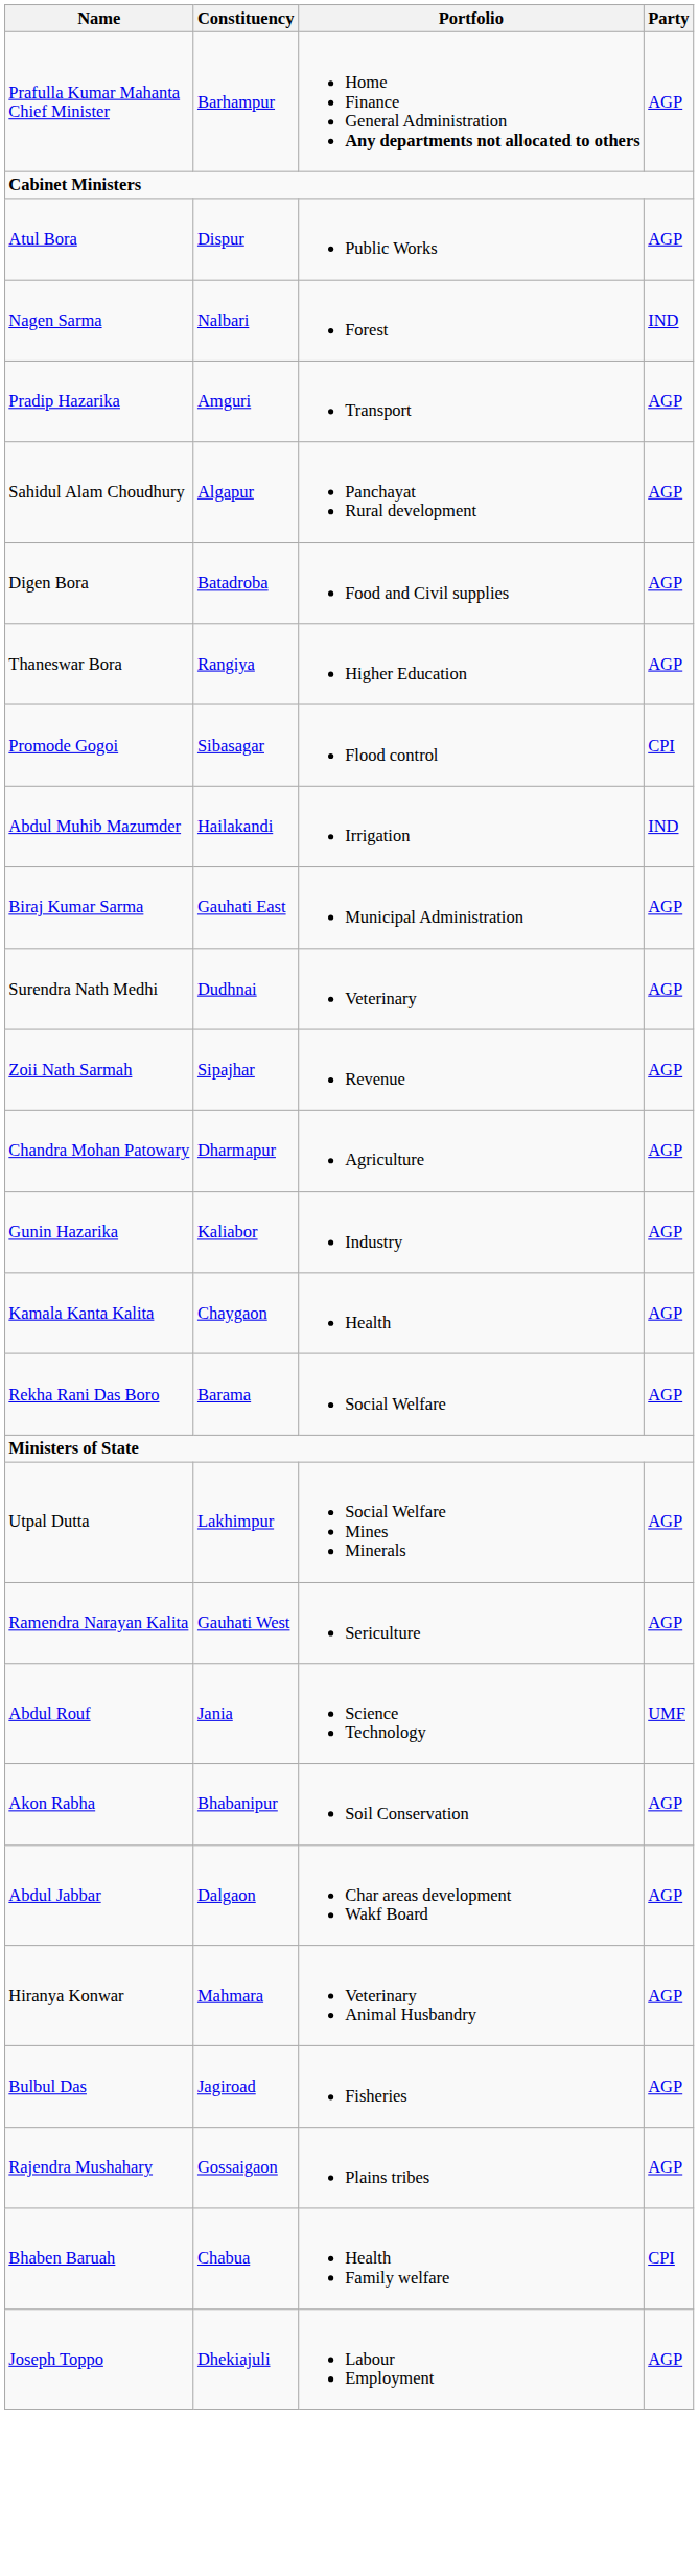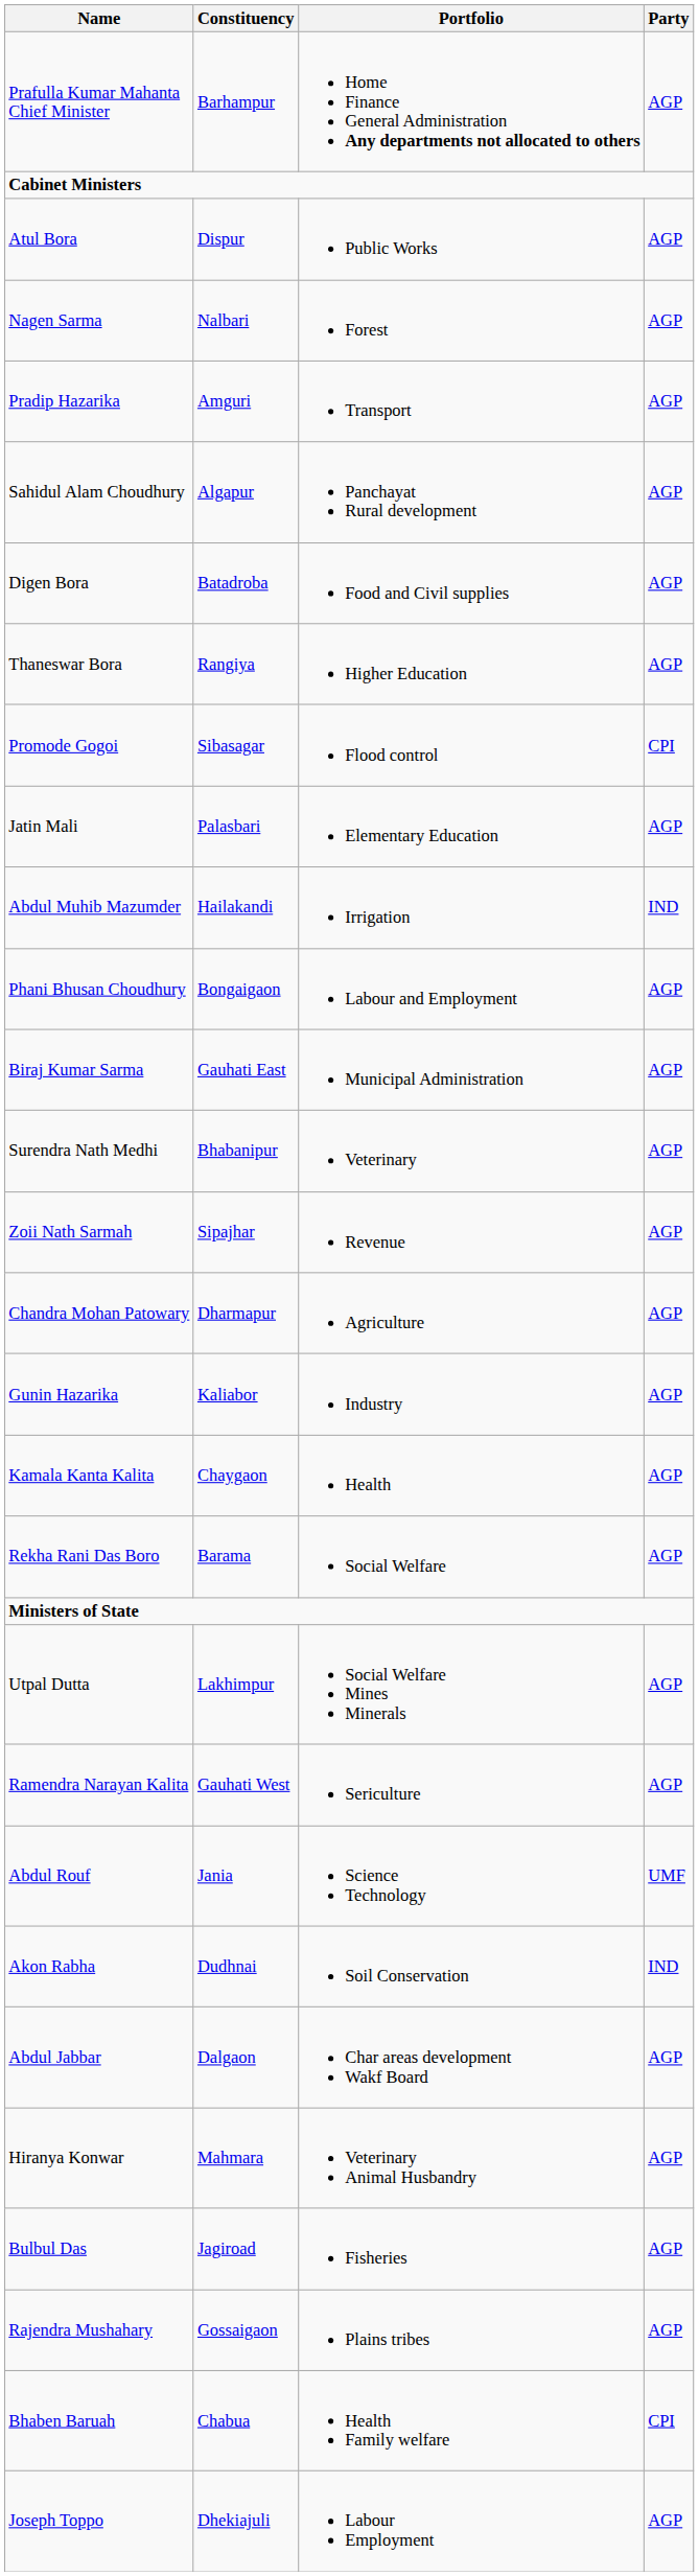Nagen Sarma | Party: IND -> AGP
+ row: Jatin Mali | Palasbari | Elementary Education | AGP
+ row: Phani Bhusan Choudhury | Bongaigaon | Labour and Employment | AGP
Surendra Nath Medhi | Constituency: Dudhnai -> Bhabanipur
Akon Rabha | Constituency: Bhabanipur -> Dudhnai
Akon Rabha | Party: AGP -> IND
